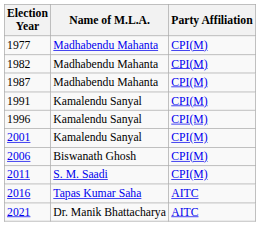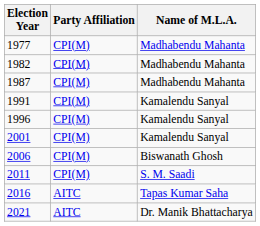columns swapped: Name of M.L.A. <-> Party Affiliation
